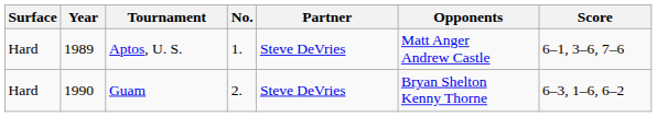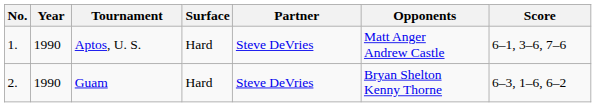columns swapped: No. <-> Surface
Aptos, U. S. | Year: 1989 -> 1990
